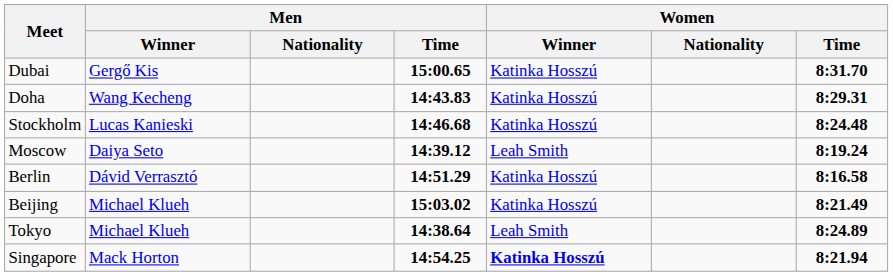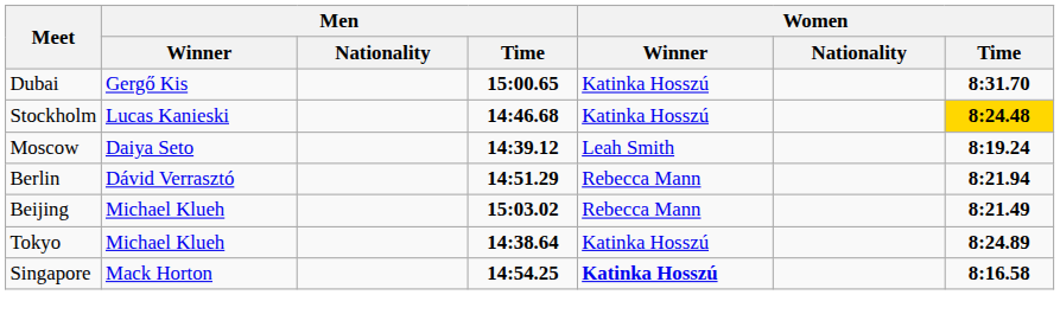- row: Doha | Wang Kecheng | 14:43.83 | Katinka Hosszú | 8:29.31
Stockholm | Women / Time: no background -> gold background
Berlin | Women / Winner: Katinka Hosszú -> Rebecca Mann
Berlin | Women / Time: 8:16.58 -> 8:21.94
Beijing | Women / Winner: Katinka Hosszú -> Rebecca Mann
Tokyo | Women / Winner: Leah Smith -> Katinka Hosszú
Singapore | Women / Time: 8:21.94 -> 8:16.58
